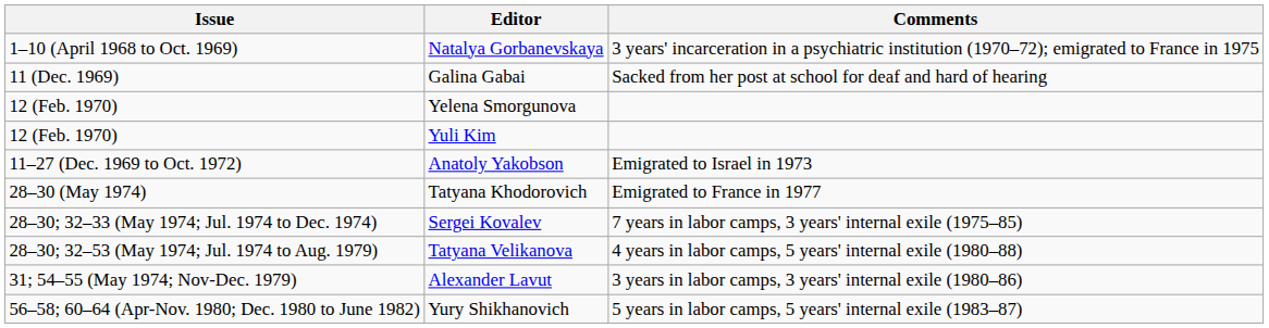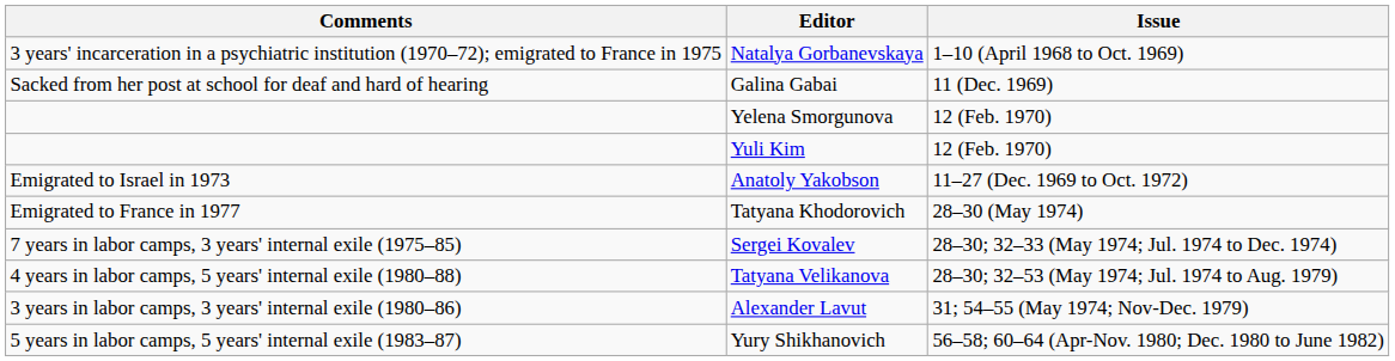columns swapped: Issue <-> Comments
